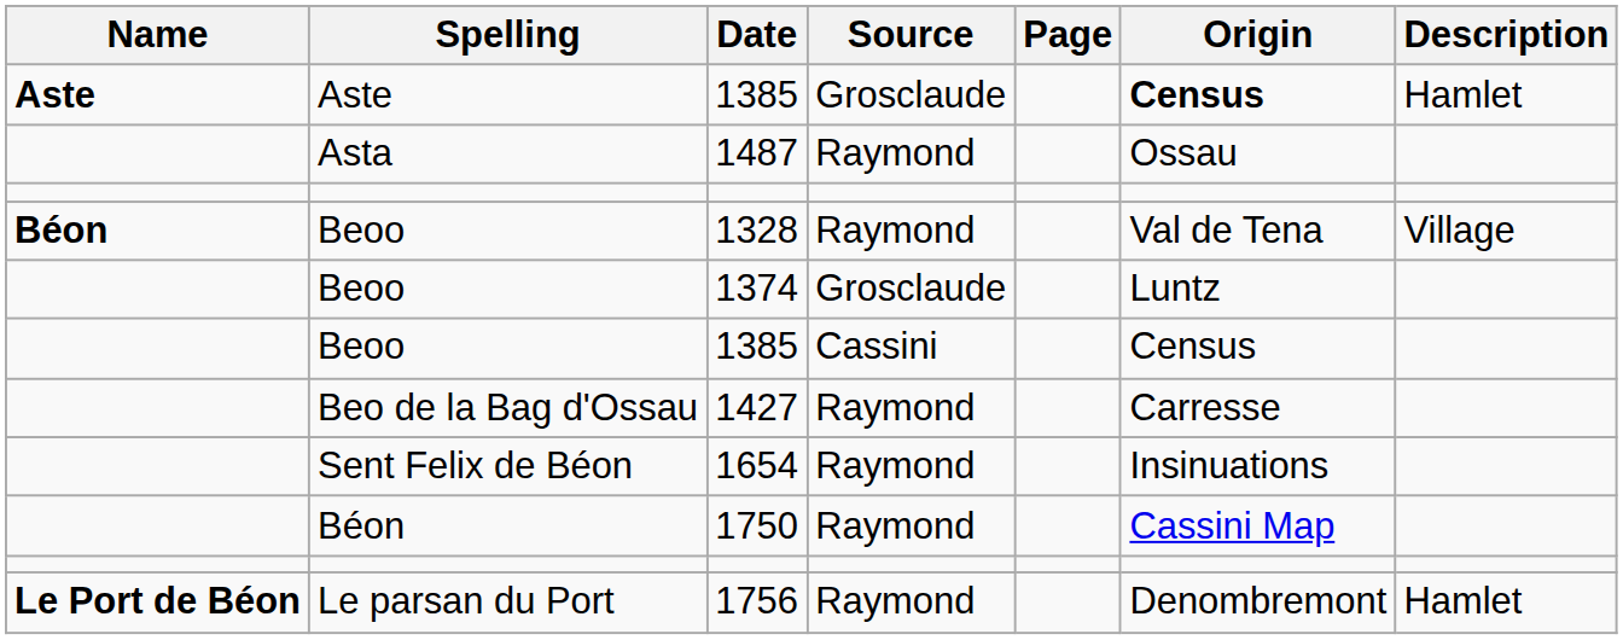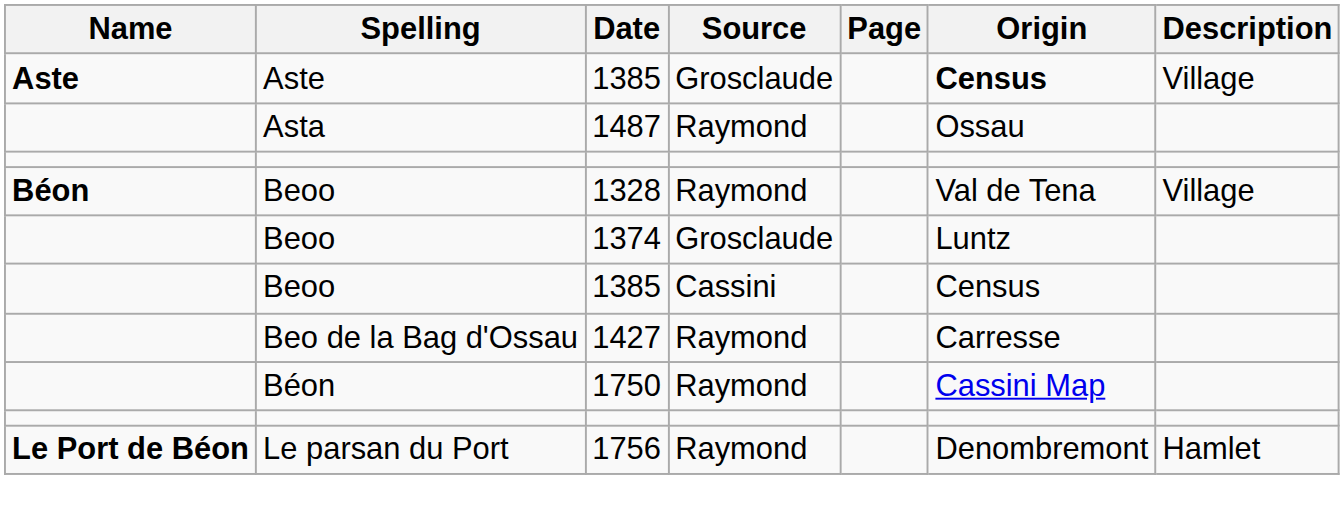Aste / 1385 | Description: Hamlet -> Village
- row: Sent Felix de Béon | 1654 | Raymond | Insinuations
